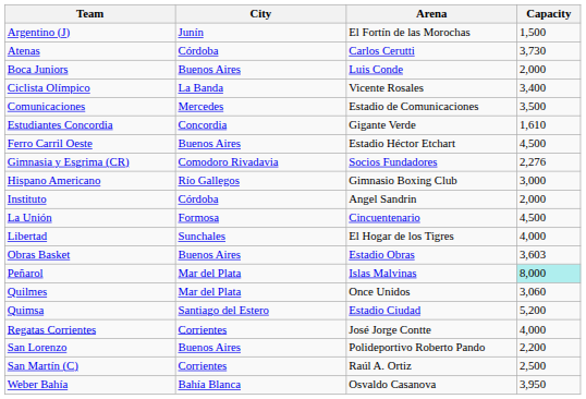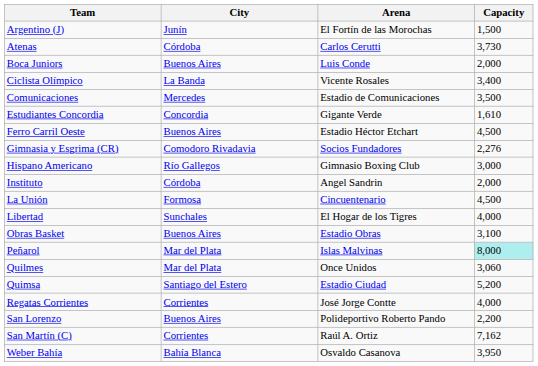Obras Basket | Capacity: 3,603 -> 3,100
San Martín (C) | Capacity: 2,500 -> 7,162
